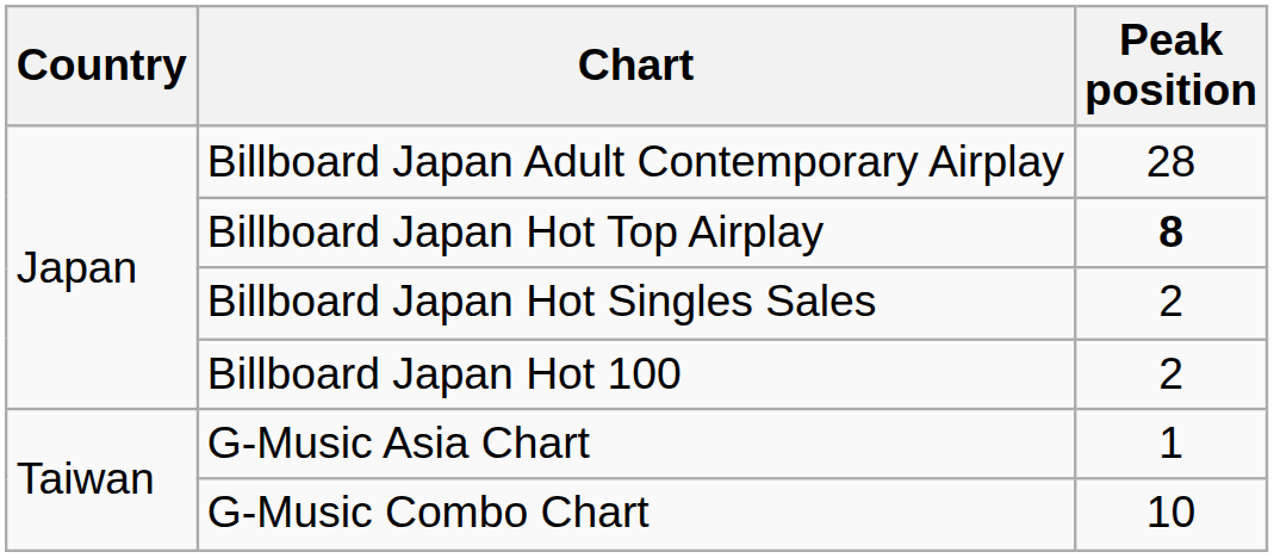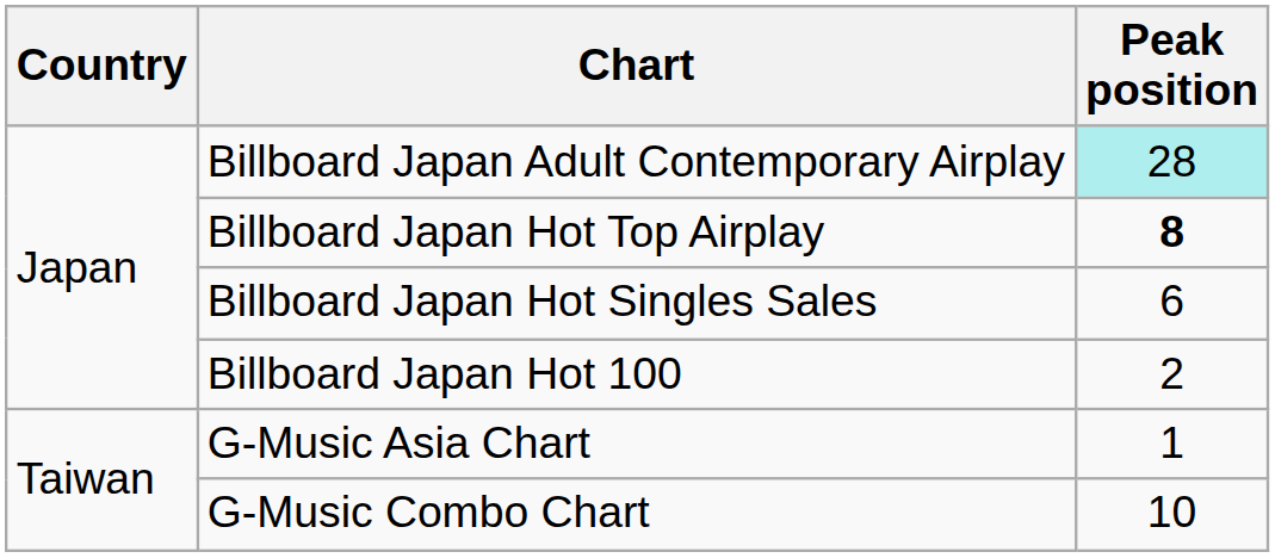Billboard Japan Adult Contemporary Airplay | Peak position: no background -> paleturquoise background
Billboard Japan Hot Singles Sales | Peak position: 2 -> 6
